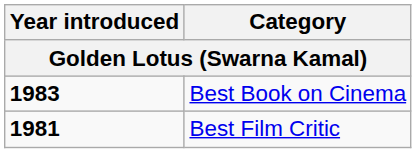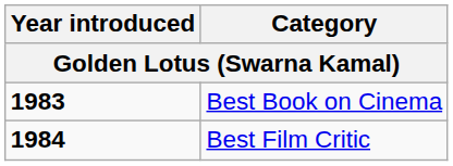Best Film Critic | Year introduced: 1981 -> 1984
